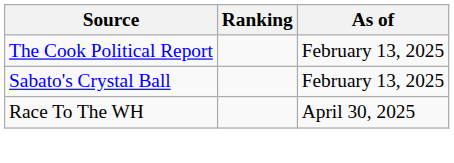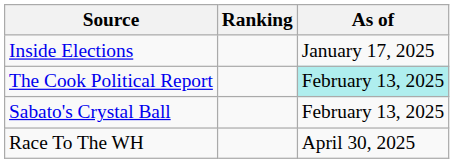+ row: Inside Elections | January 17, 2025
The Cook Political Report | As of: no background -> paleturquoise background
